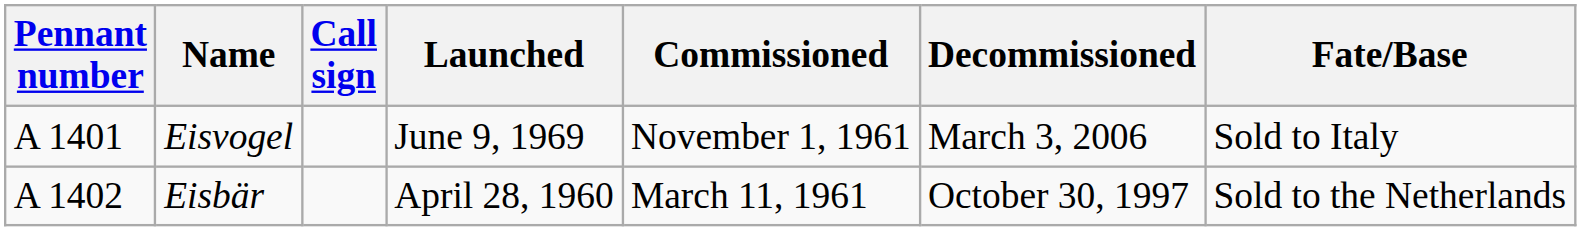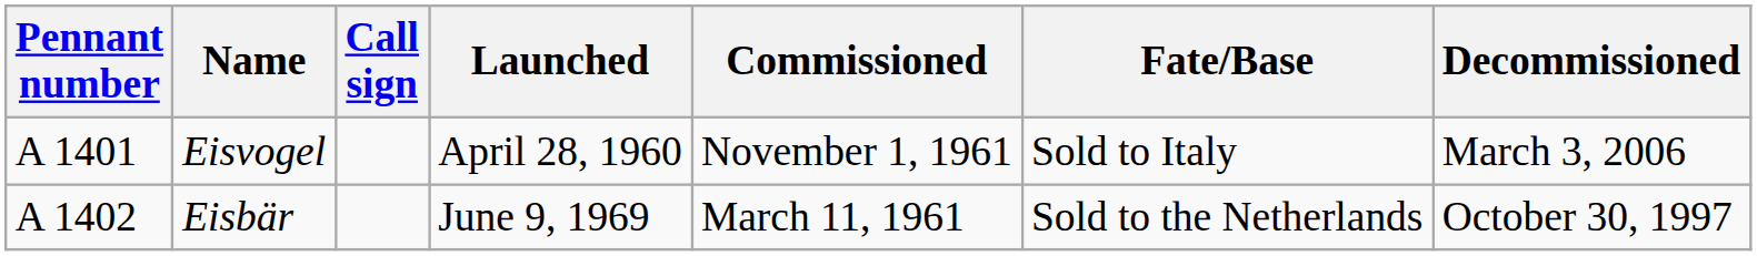columns swapped: Decommissioned <-> Fate/Base
Eisvogel | Launched: June 9, 1969 -> April 28, 1960
Eisbär | Launched: April 28, 1960 -> June 9, 1969
